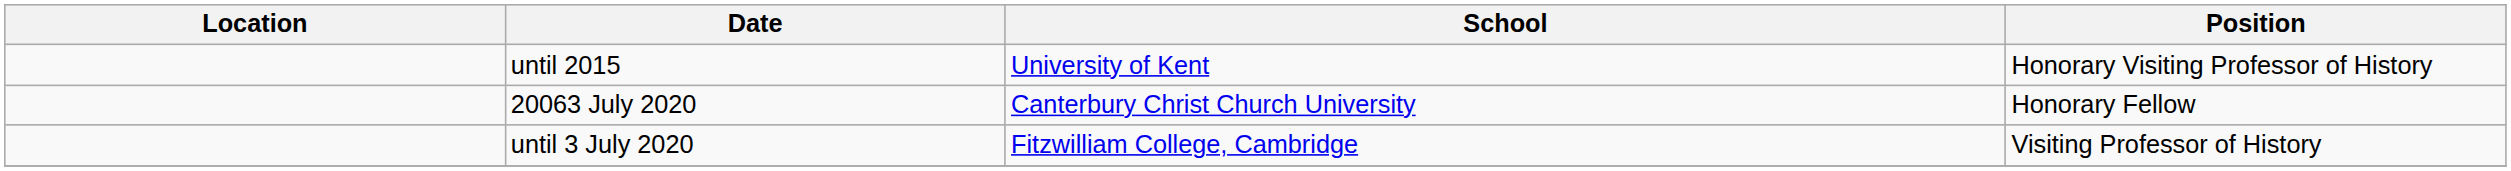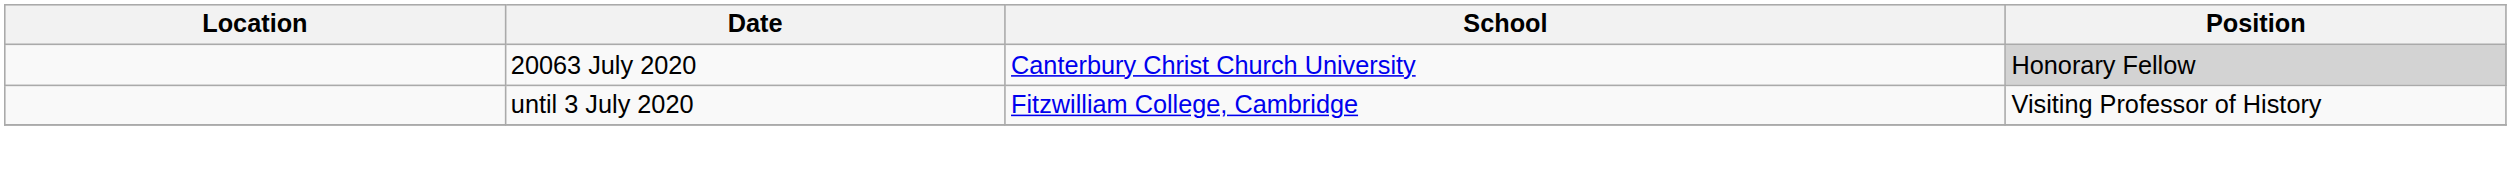- row: until 2015 | University of Kent | Honorary Visiting Professor of History
20063 July 2020 | Position: no background -> lightgrey background
